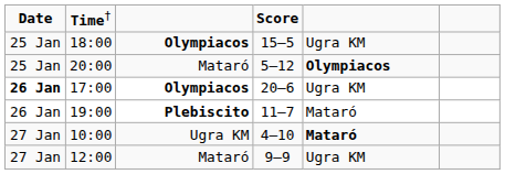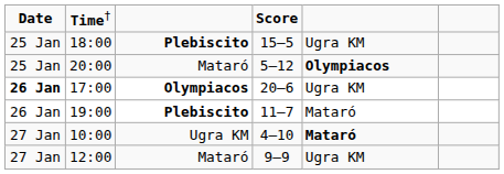18:00 | column 3: Olympiacos -> Plebiscito
